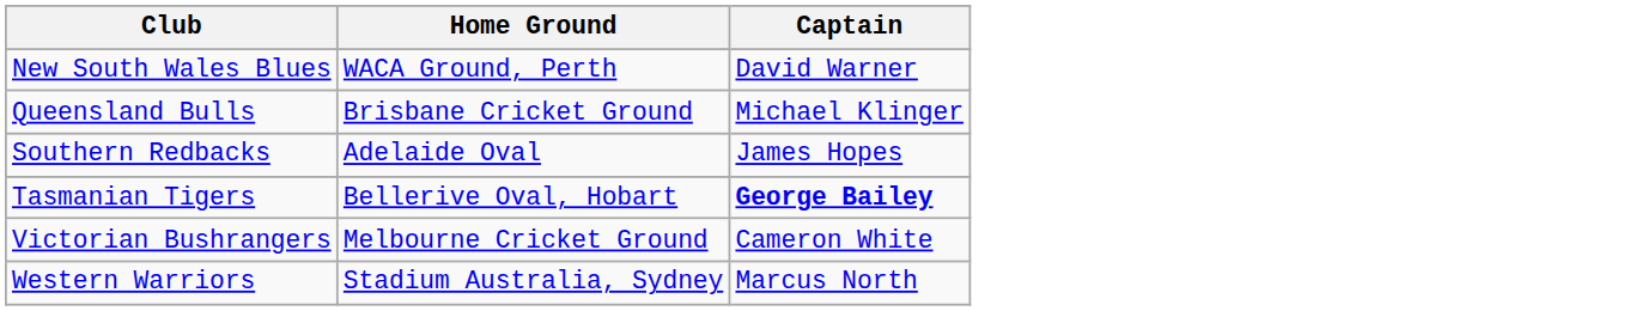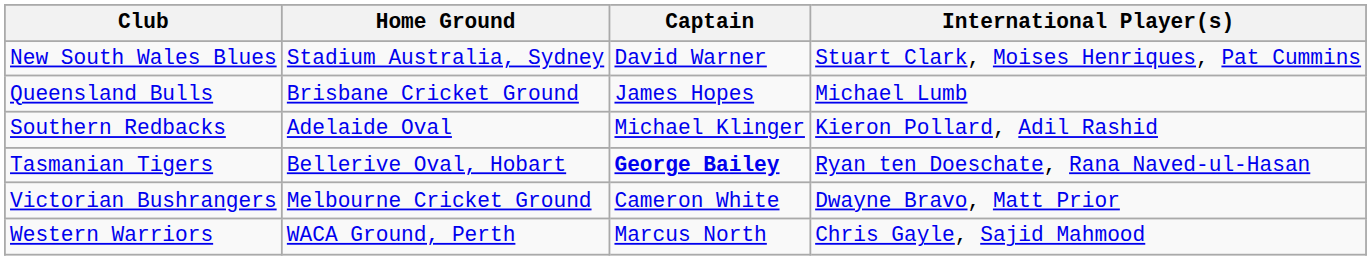+ column: International Player(s) | Stuart Clark, Moises Henriques, Pat Cummins | Michael Lumb | Kieron Pollard, Adil Rashid | Ryan ten Doeschate, Rana Naved-ul-Hasan | Dwayne Bravo, Matt Prior | Chris Gayle, Sajid Mahmood
New South Wales Blues | Home Ground: WACA Ground, Perth -> Stadium Australia, Sydney
Queensland Bulls | Captain: Michael Klinger -> James Hopes
Southern Redbacks | Captain: James Hopes -> Michael Klinger
Western Warriors | Home Ground: Stadium Australia, Sydney -> WACA Ground, Perth
